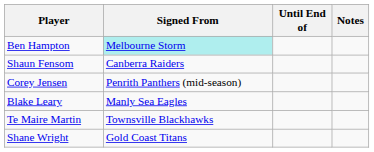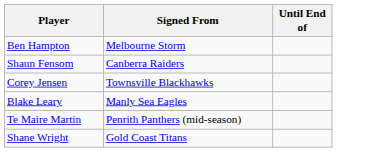- column: Notes
Ben Hampton | Signed From: paleturquoise background -> no background
Corey Jensen | Signed From: Penrith Panthers (mid-season) -> Townsville Blackhawks
Te Maire Martin | Signed From: Townsville Blackhawks -> Penrith Panthers (mid-season)
